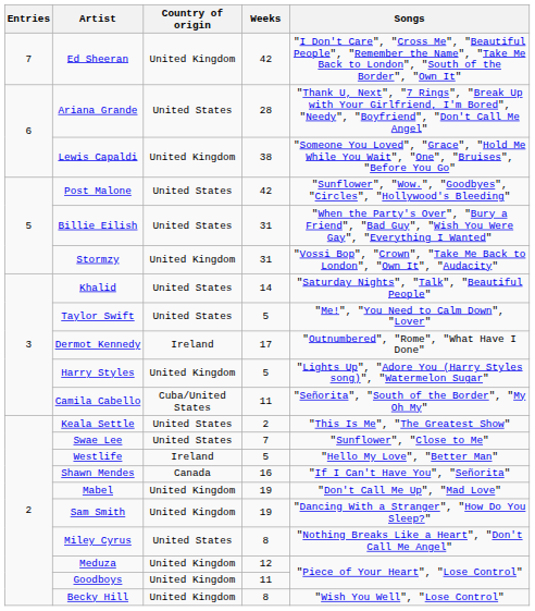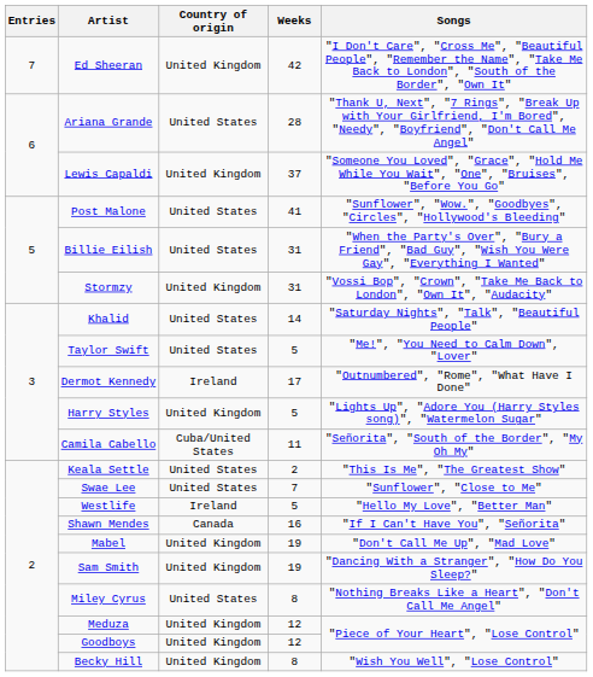Lewis Capaldi | Weeks: 38 -> 37
Post Malone | Weeks: 42 -> 41
Goodboys | Weeks: 11 -> 12
